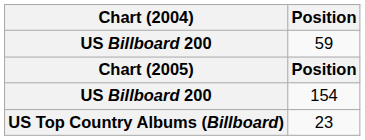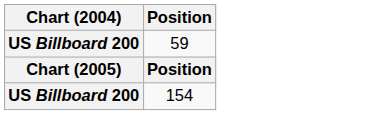- row: US Top Country Albums (Billboard) | 23
